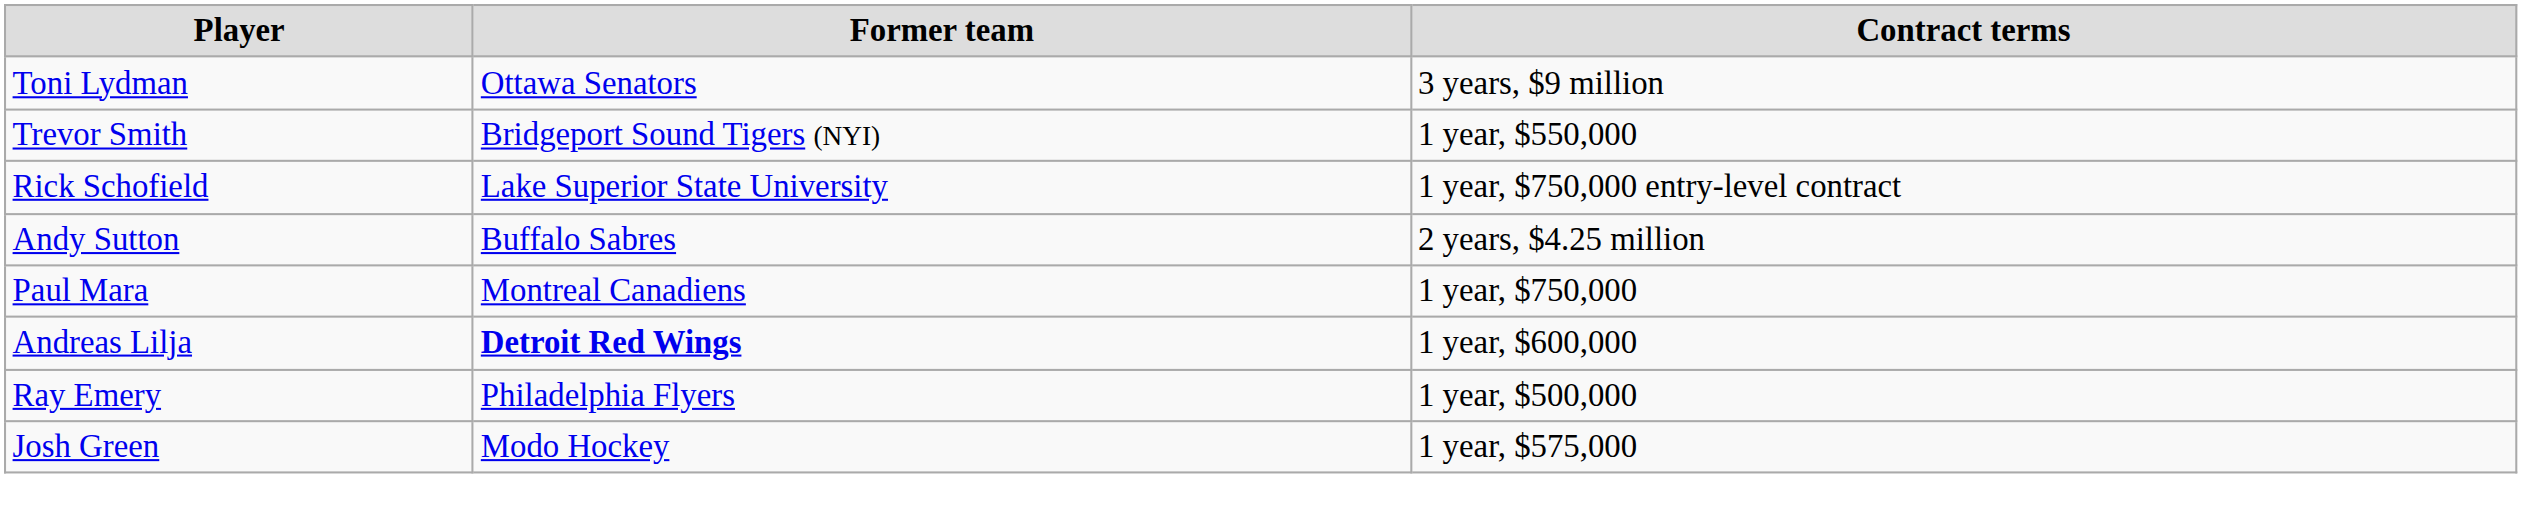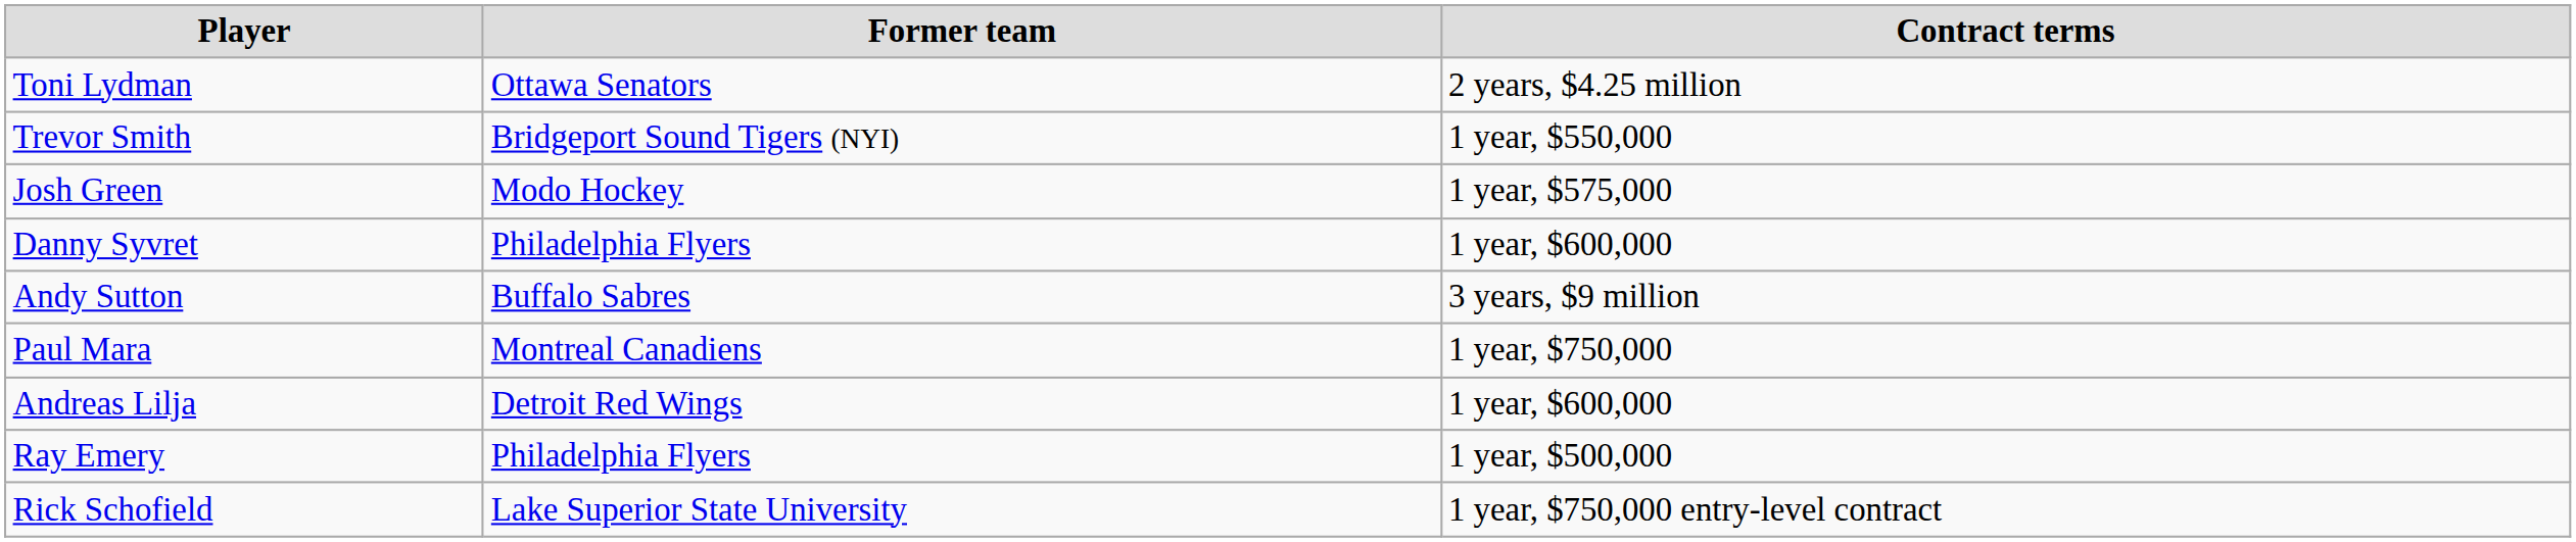Toni Lydman | Contract terms: 3 years, $9 million -> 2 years, $4.25 million
rows swapped: Josh Green <-> Rick Schofield
+ row: Danny Syvret | Philadelphia Flyers | 1 year, $600,000
Andy Sutton | Contract terms: 2 years, $4.25 million -> 3 years, $9 million
Andreas Lilja | Former team: bold -> normal
